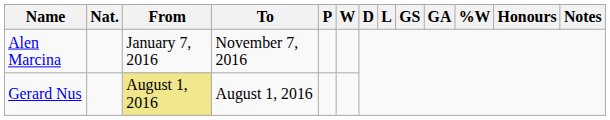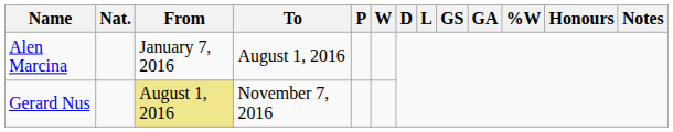Alen Marcina | To: November 7, 2016 -> August 1, 2016
Gerard Nus | To: August 1, 2016 -> November 7, 2016
